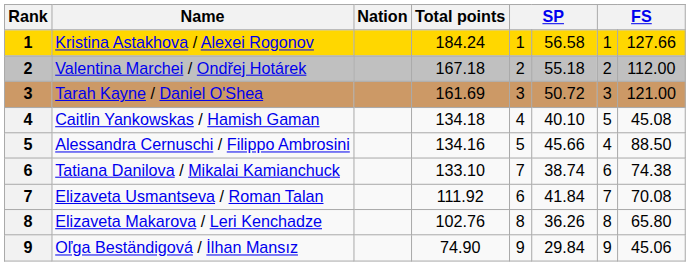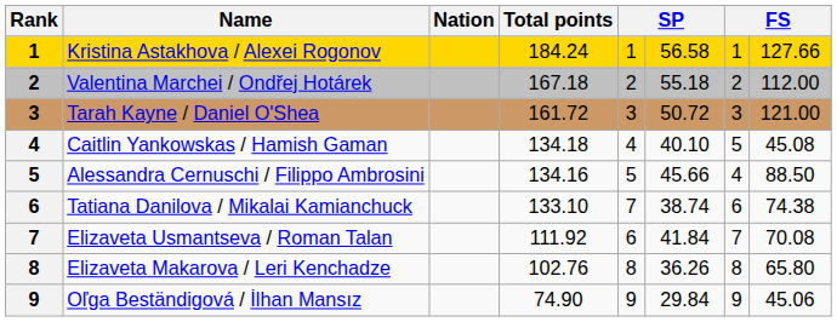Tarah Kayne / Daniel O'Shea | Total points: 161.69 -> 161.72
